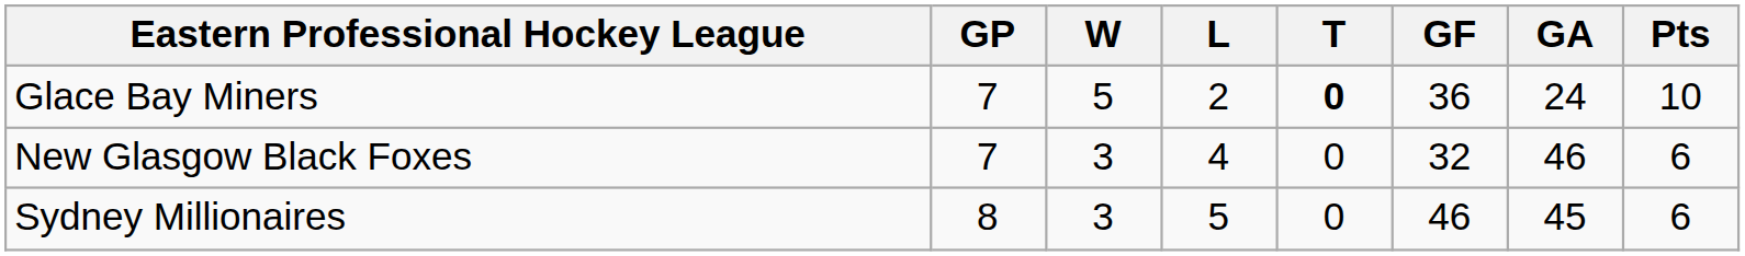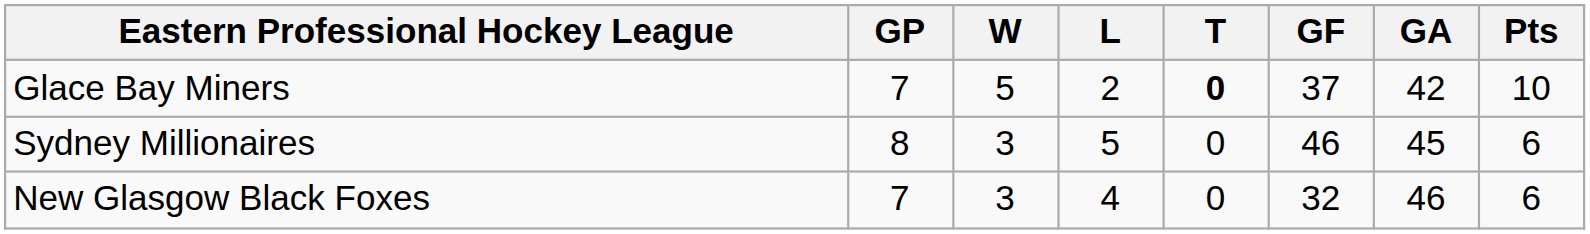Glace Bay Miners | GF: 36 -> 37
Glace Bay Miners | GA: 24 -> 42
rows swapped: New Glasgow Black Foxes <-> Sydney Millionaires
